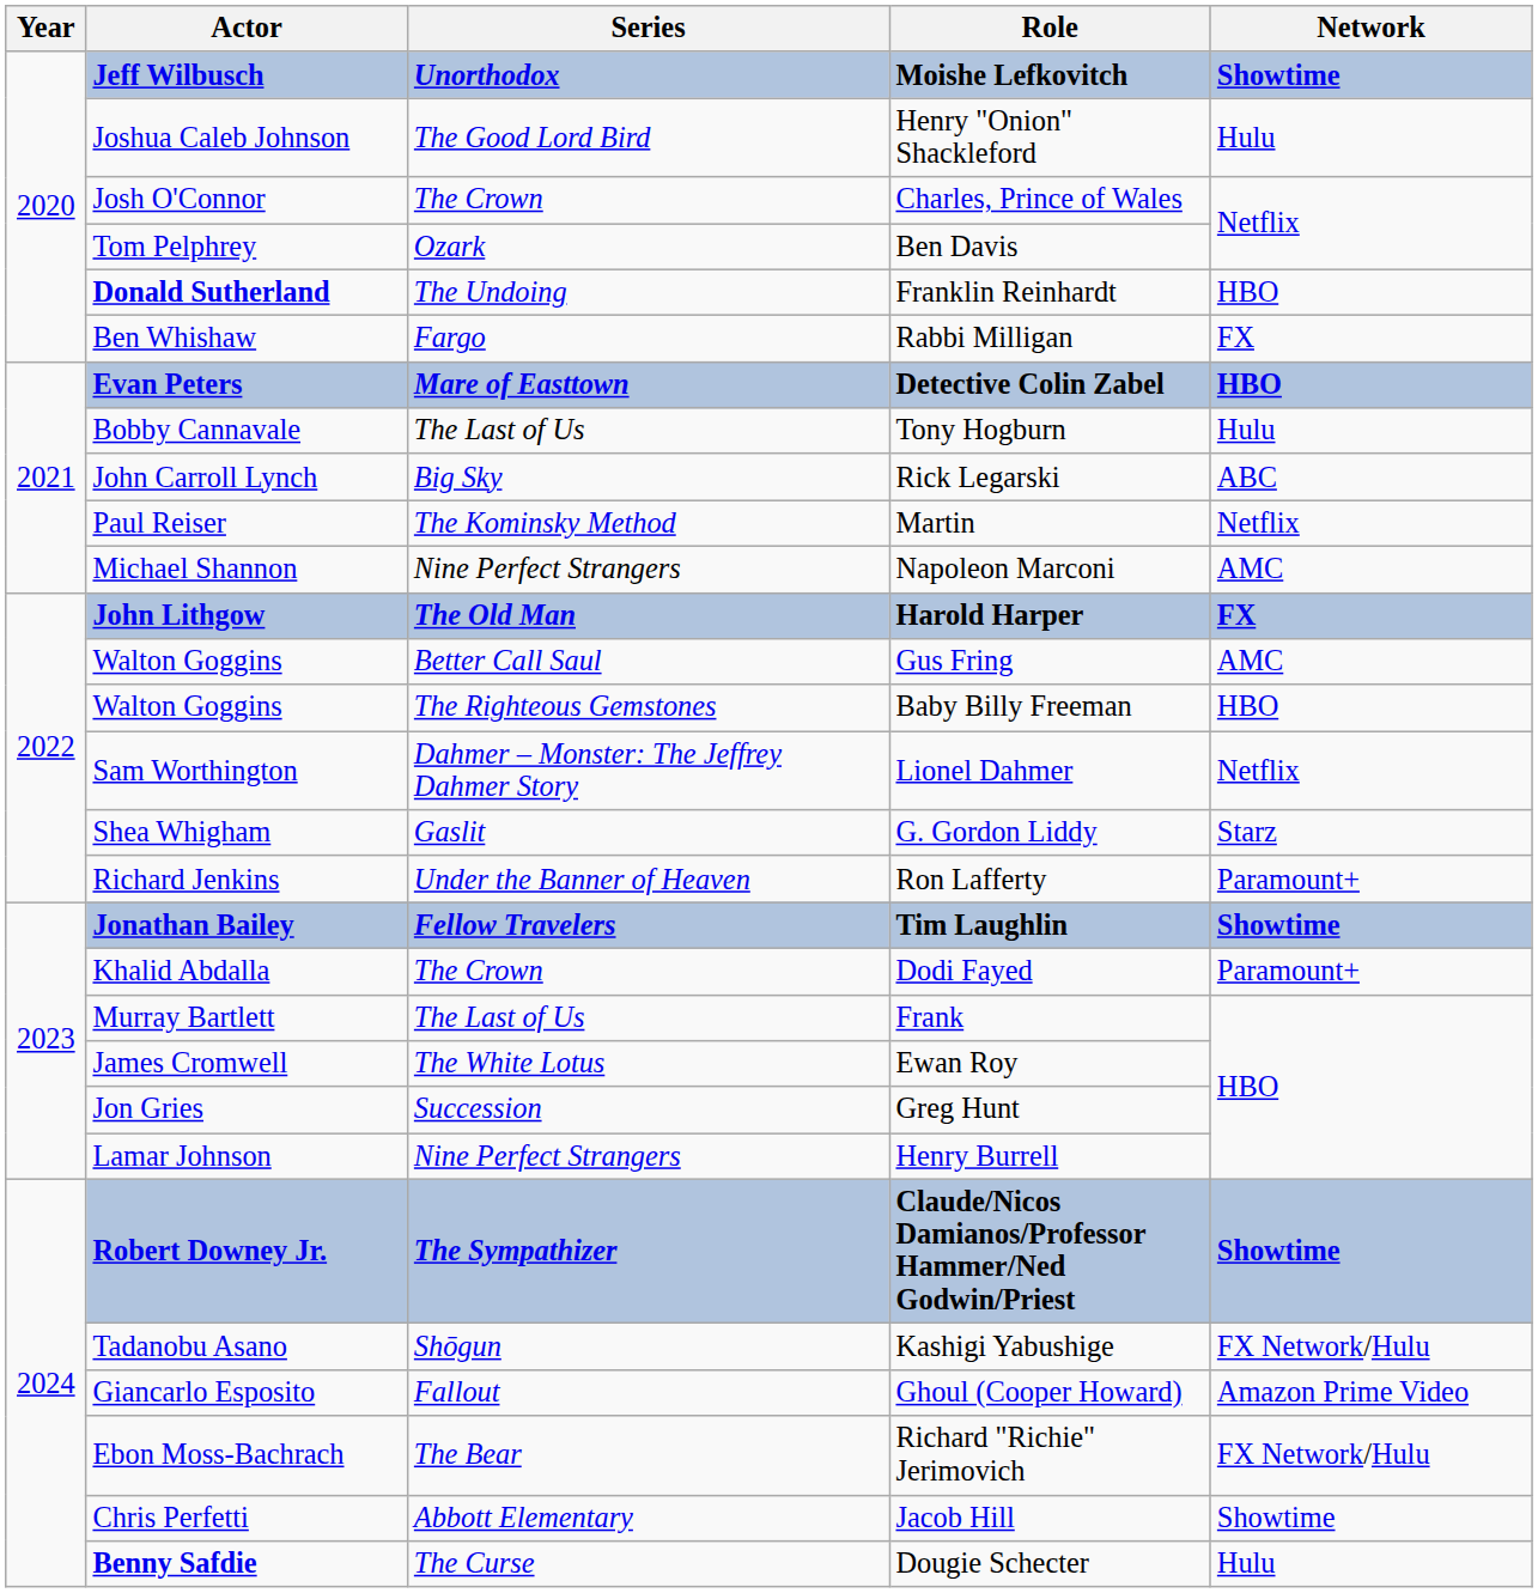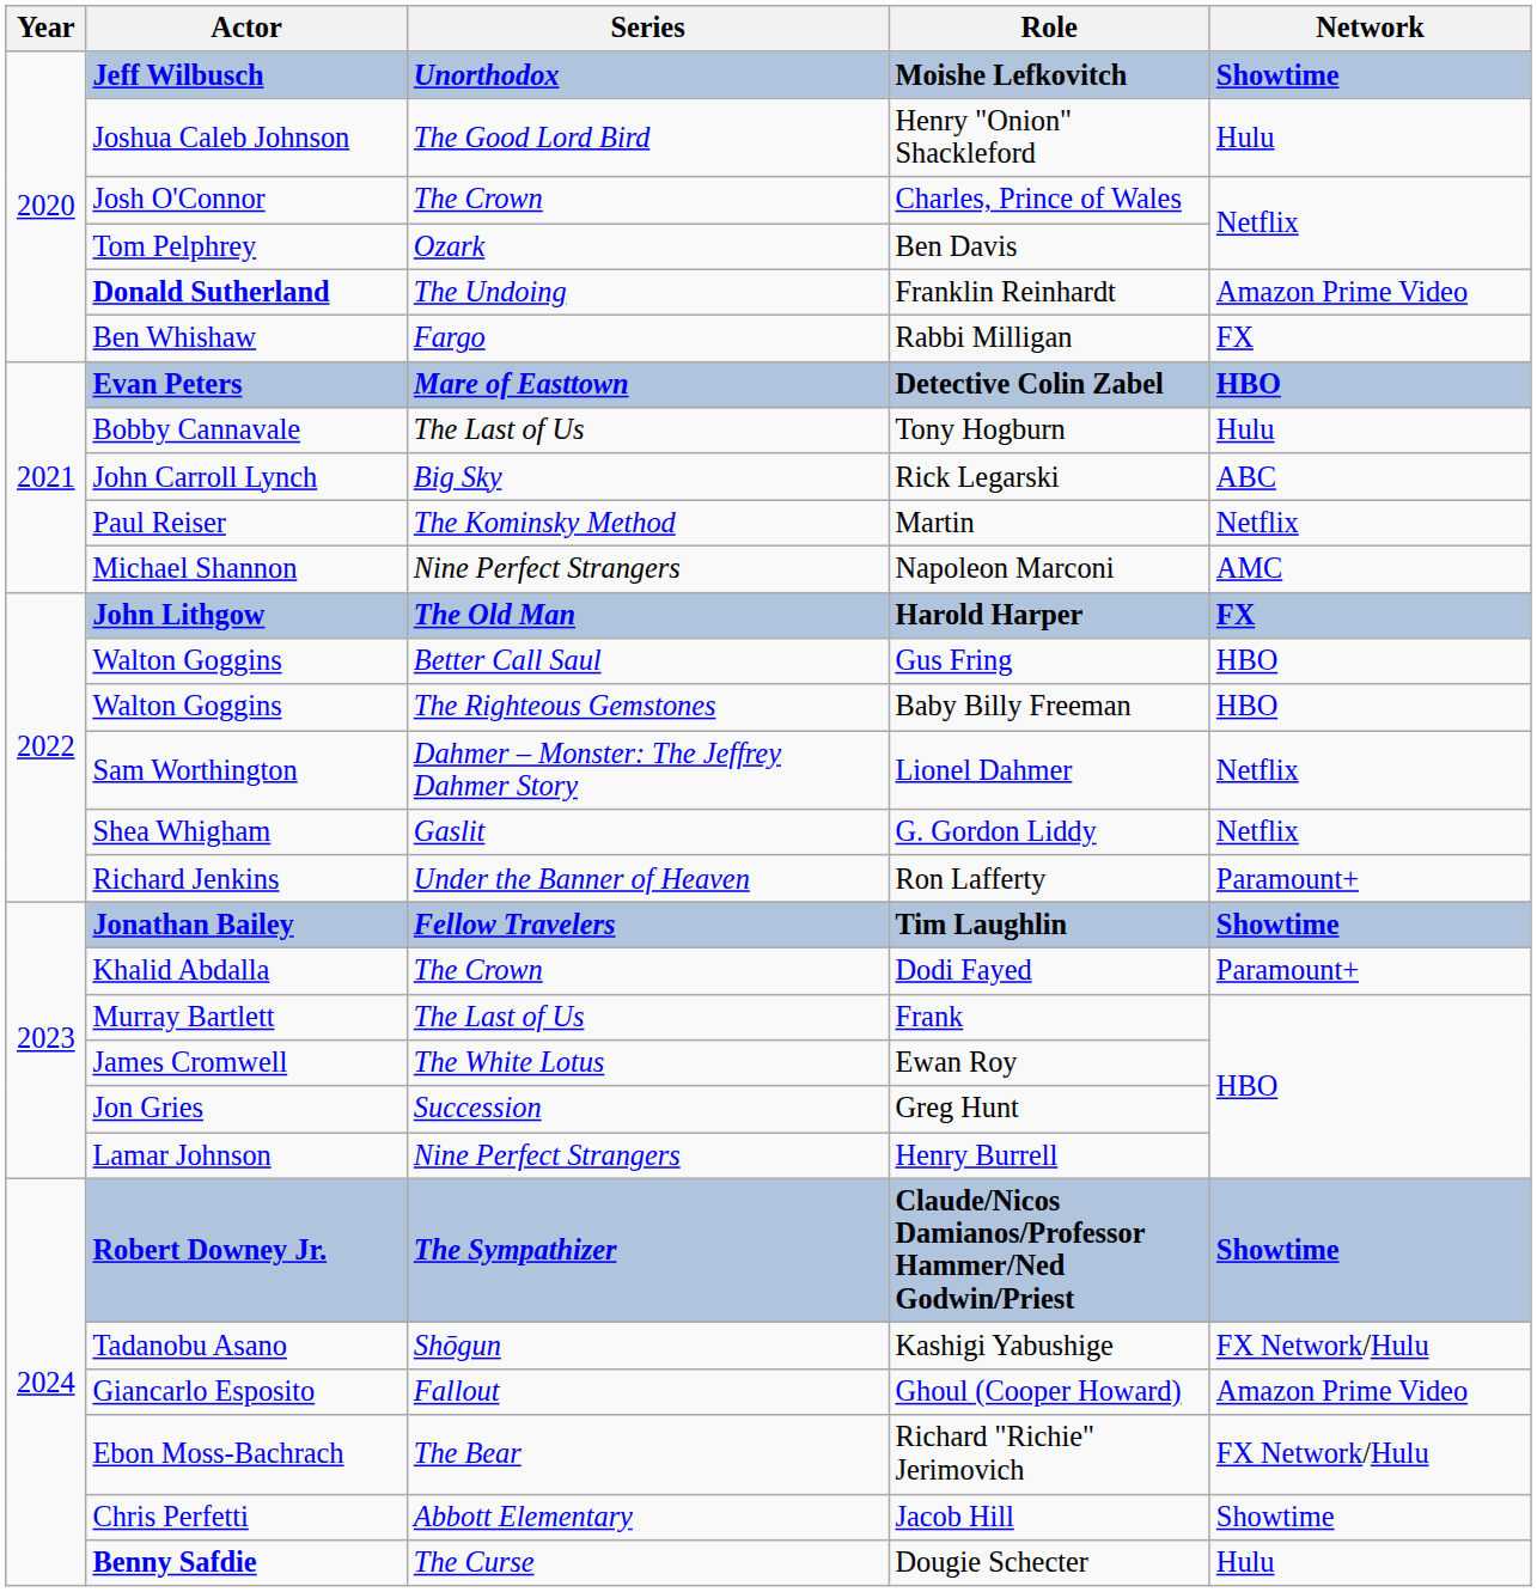Franklin Reinhardt | Network: HBO -> Amazon Prime Video
Gus Fring | Network: AMC -> HBO
G. Gordon Liddy | Network: Starz -> Netflix
